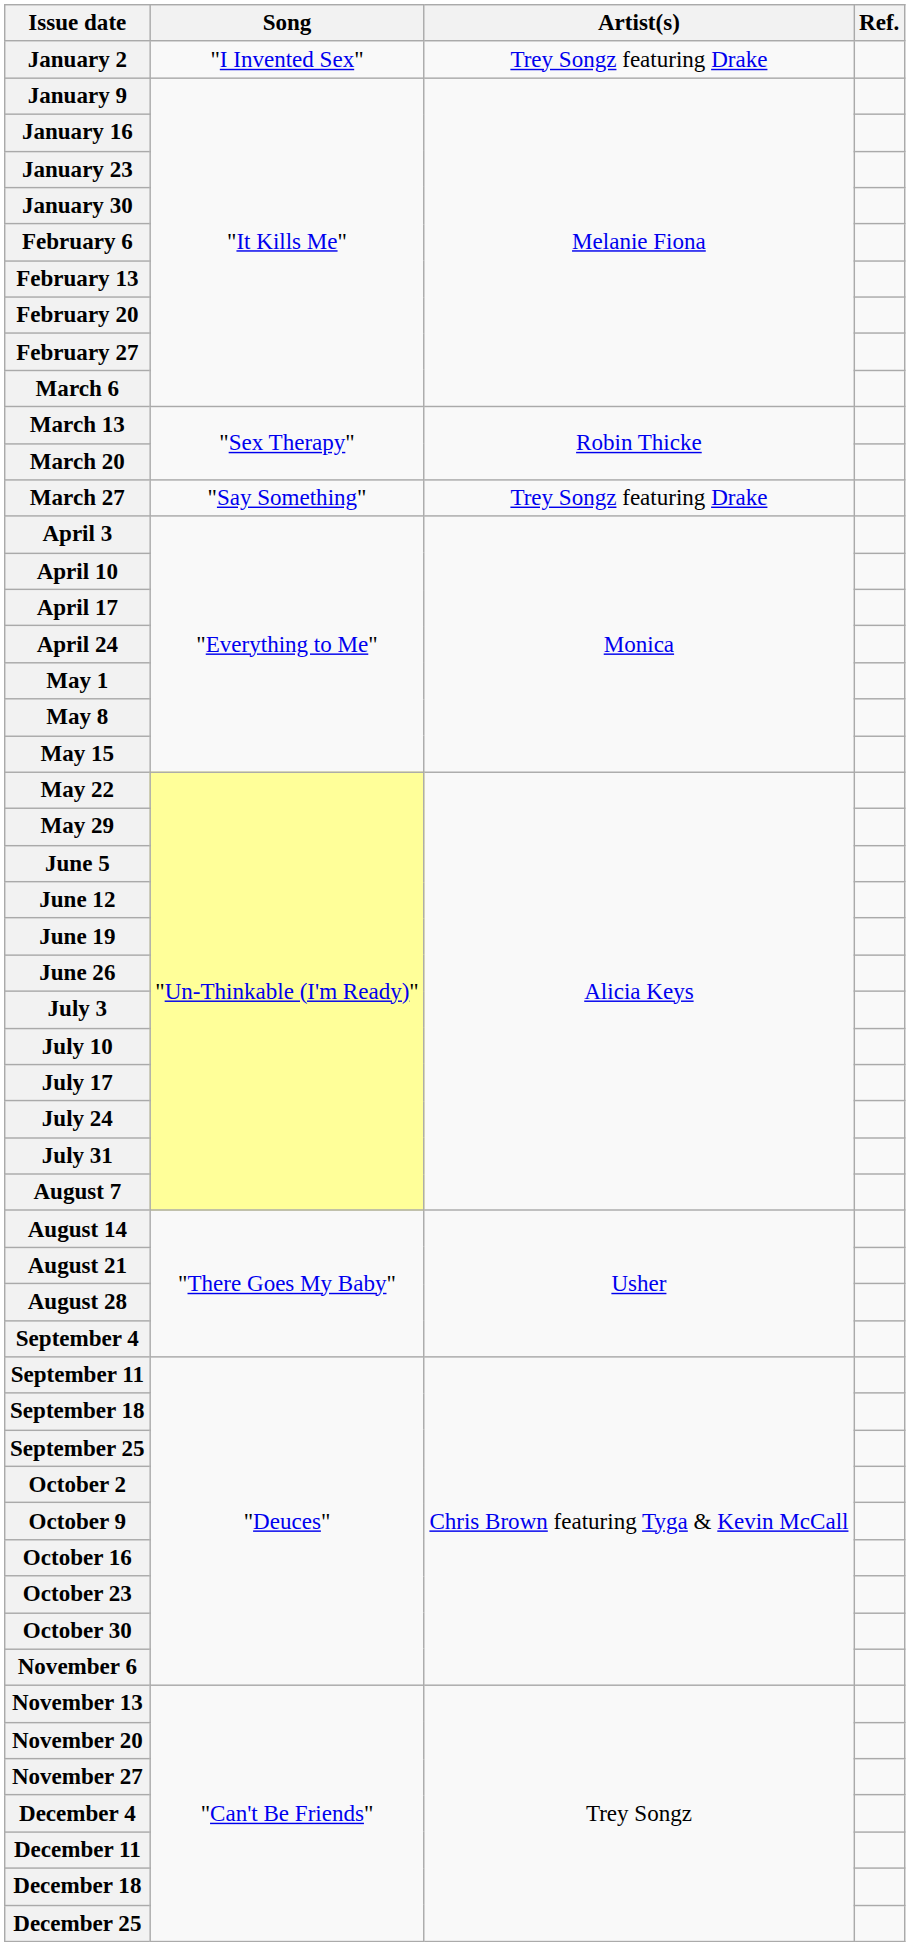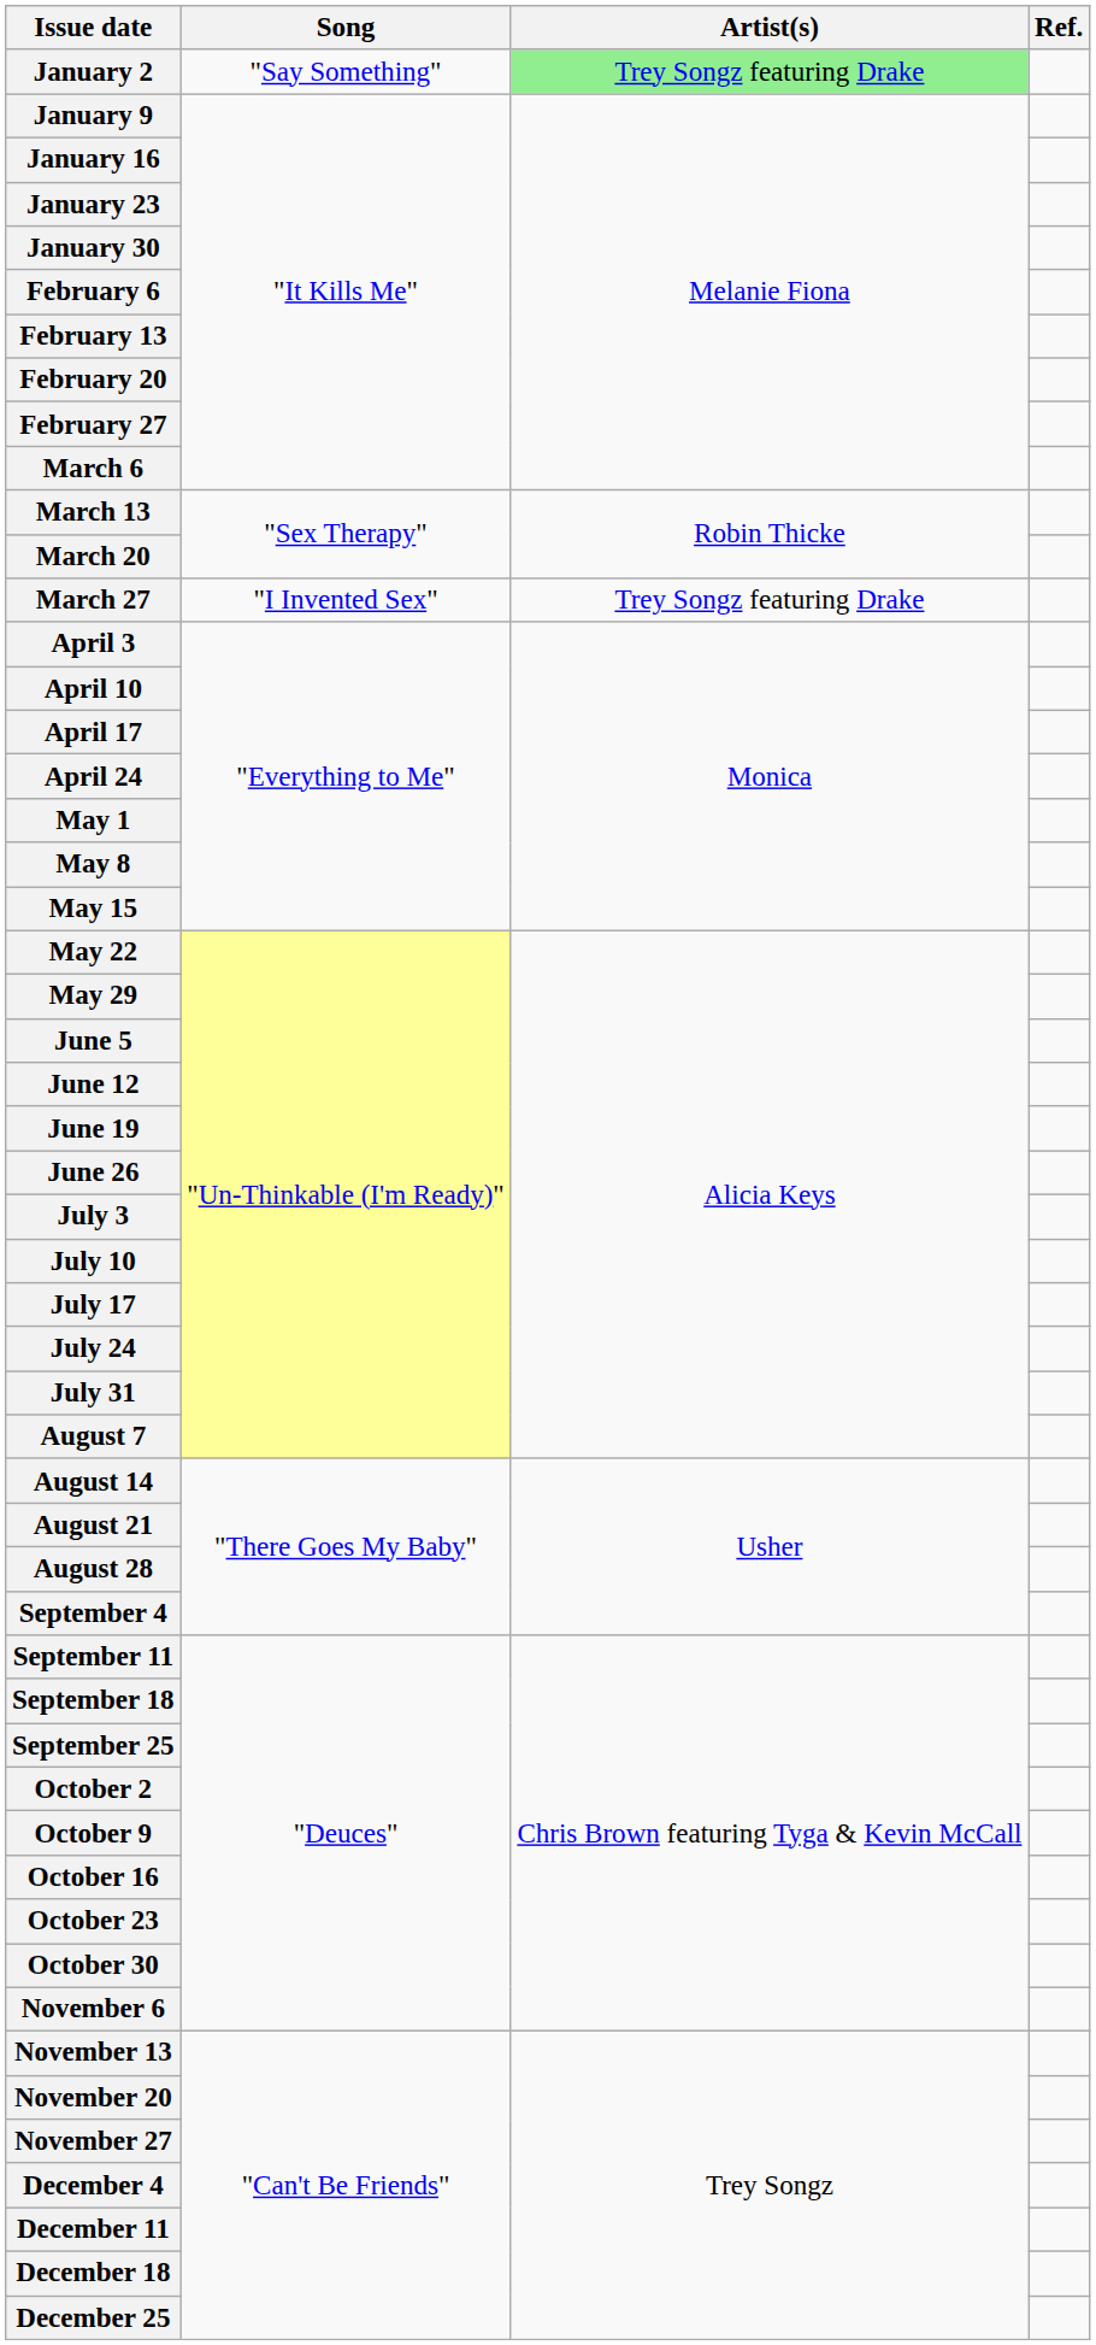January 2 | Song: "I Invented Sex" -> "Say Something"
January 2 | Artist(s): no background -> lightgreen background
March 27 | Song: "Say Something" -> "I Invented Sex"
